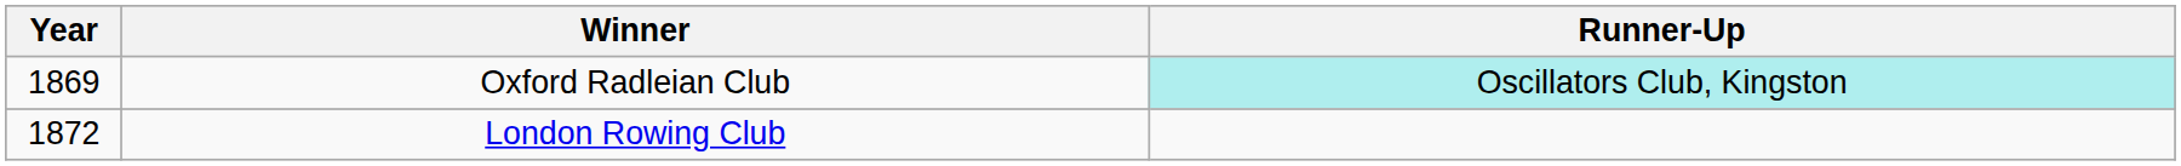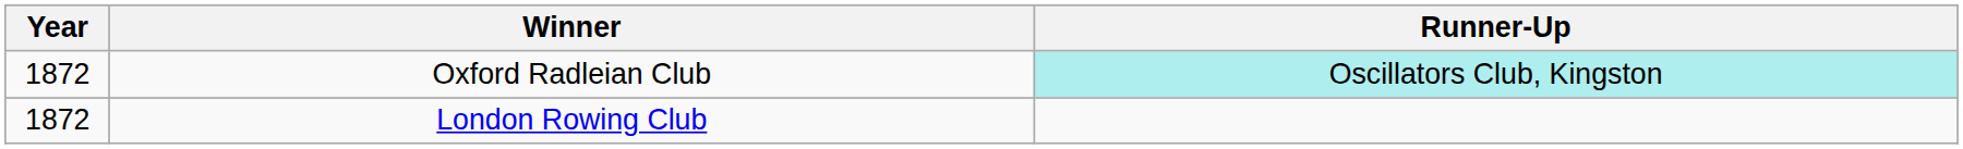Oxford Radleian Club | Year: 1869 -> 1872
